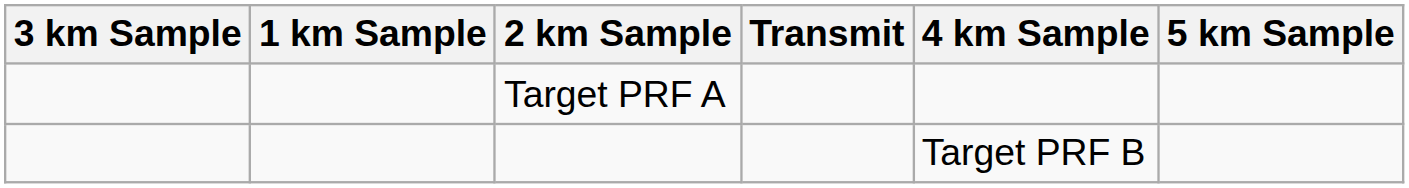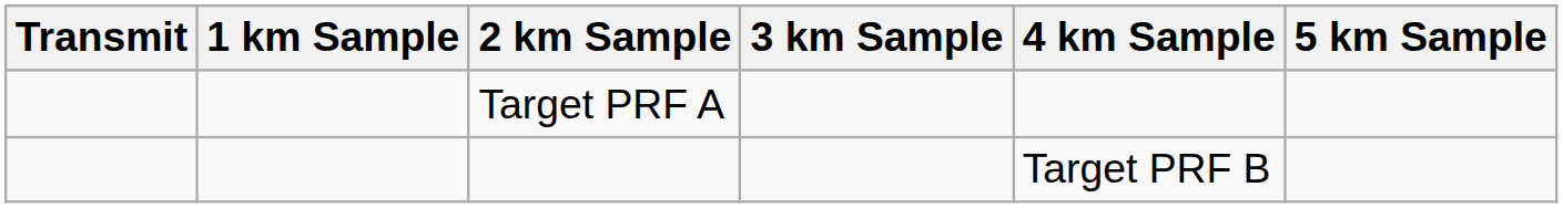columns swapped: Transmit <-> 3 km Sample
